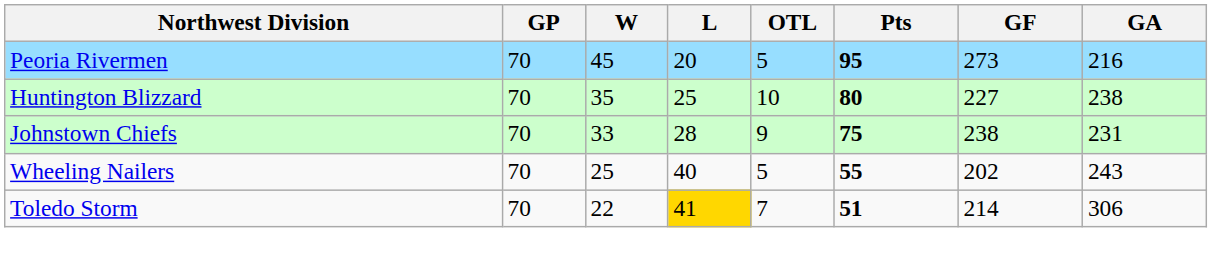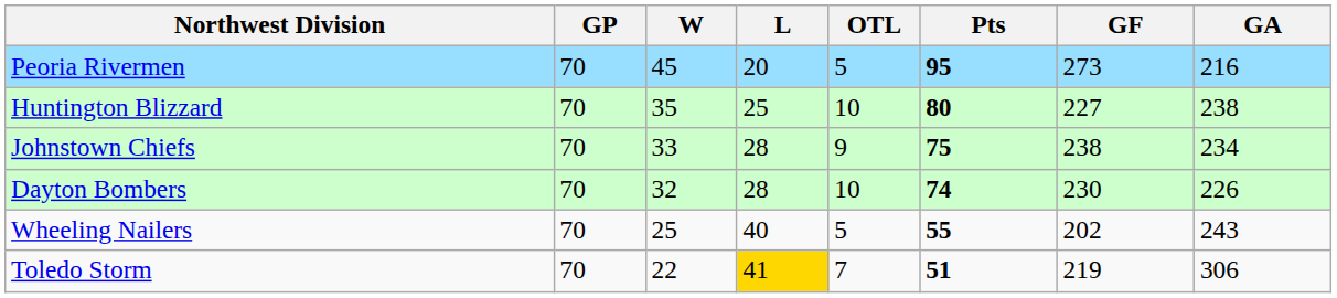Johnstown Chiefs | GA: 231 -> 234
+ row: Dayton Bombers | 70 | 32 | 28 | 10 | 74 | 230 | 226
Toledo Storm | GF: 214 -> 219
